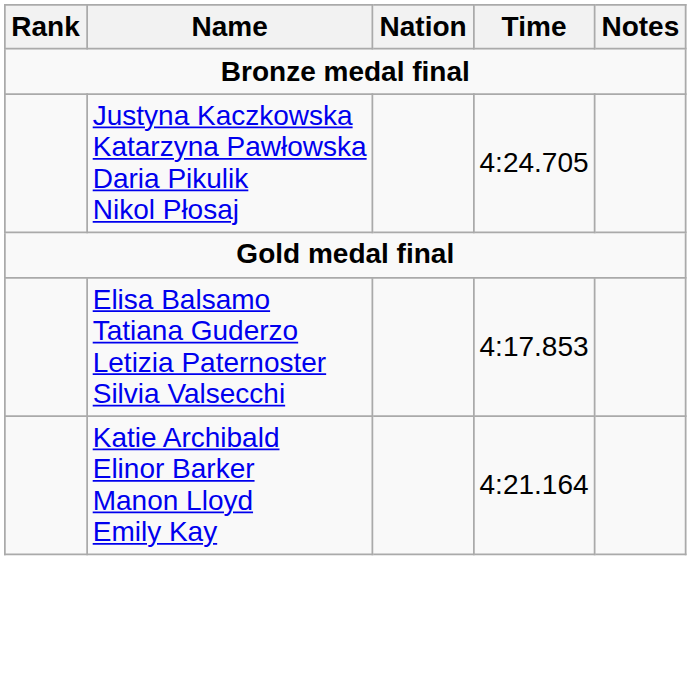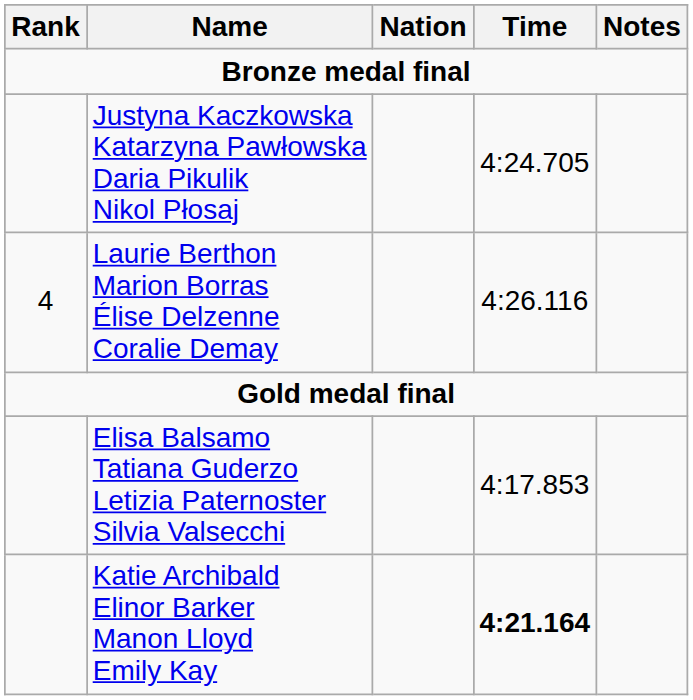+ row: 4 | Laurie Berthon Marion Borras Élise Delzenne Coralie Demay | 4:26.116
Katie Archibald Elinor Barker Manon Lloyd Emily Kay | Time: normal -> bold
